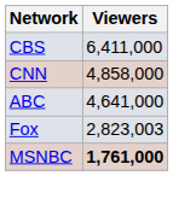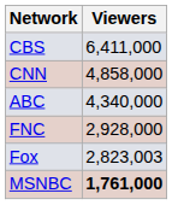ABC | Viewers: 4,641,000 -> 4,340,000
+ row: FNC | 2,928,000
